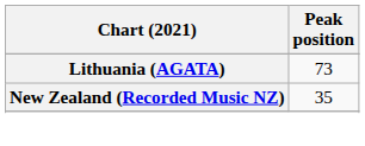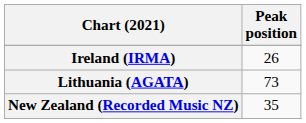+ row: Ireland (IRMA) | 26
